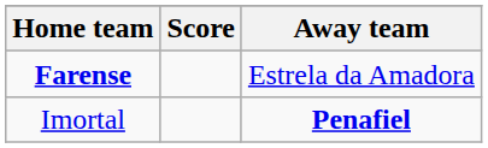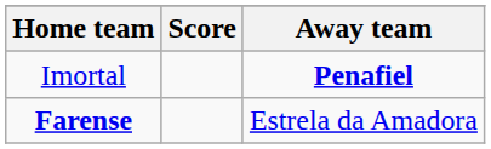rows swapped: Farense <-> Imortal
